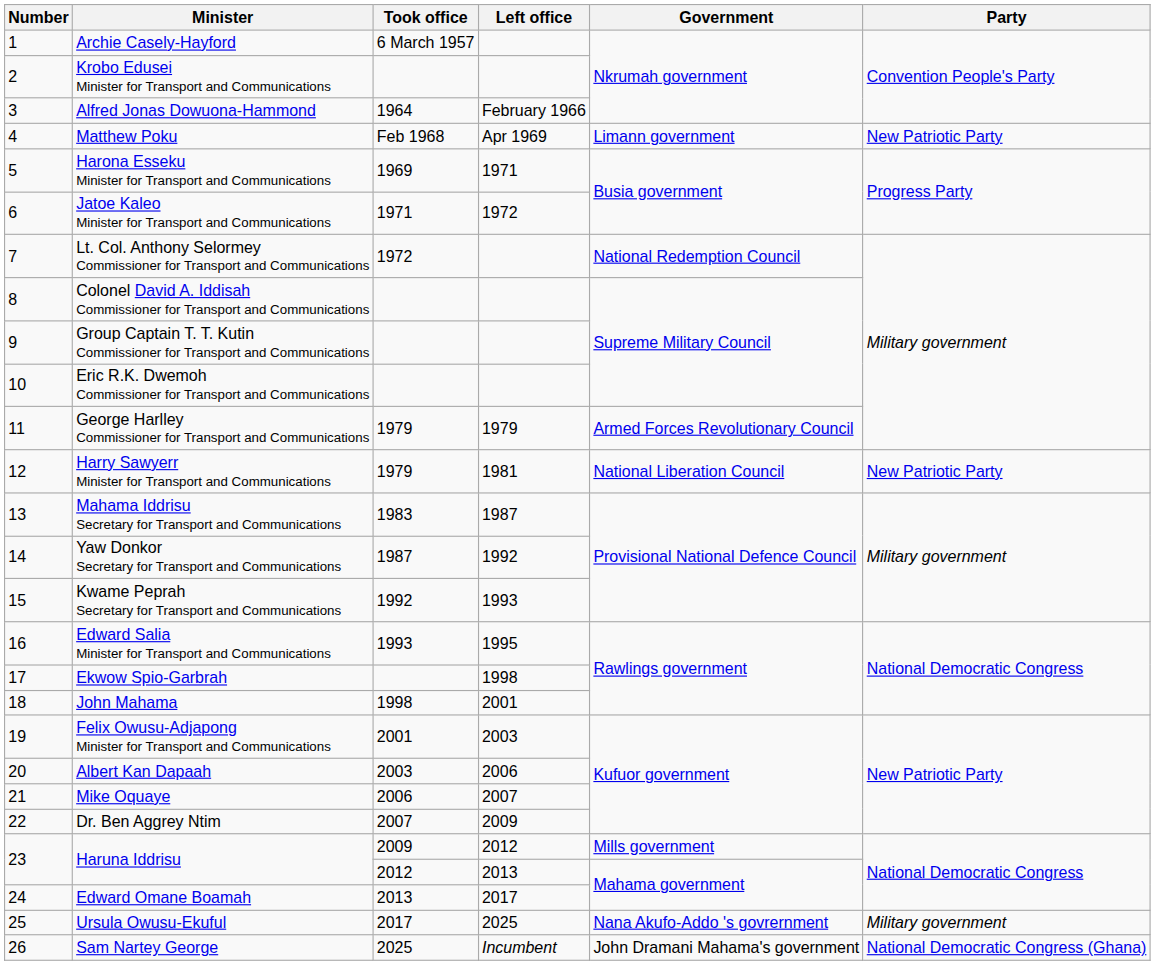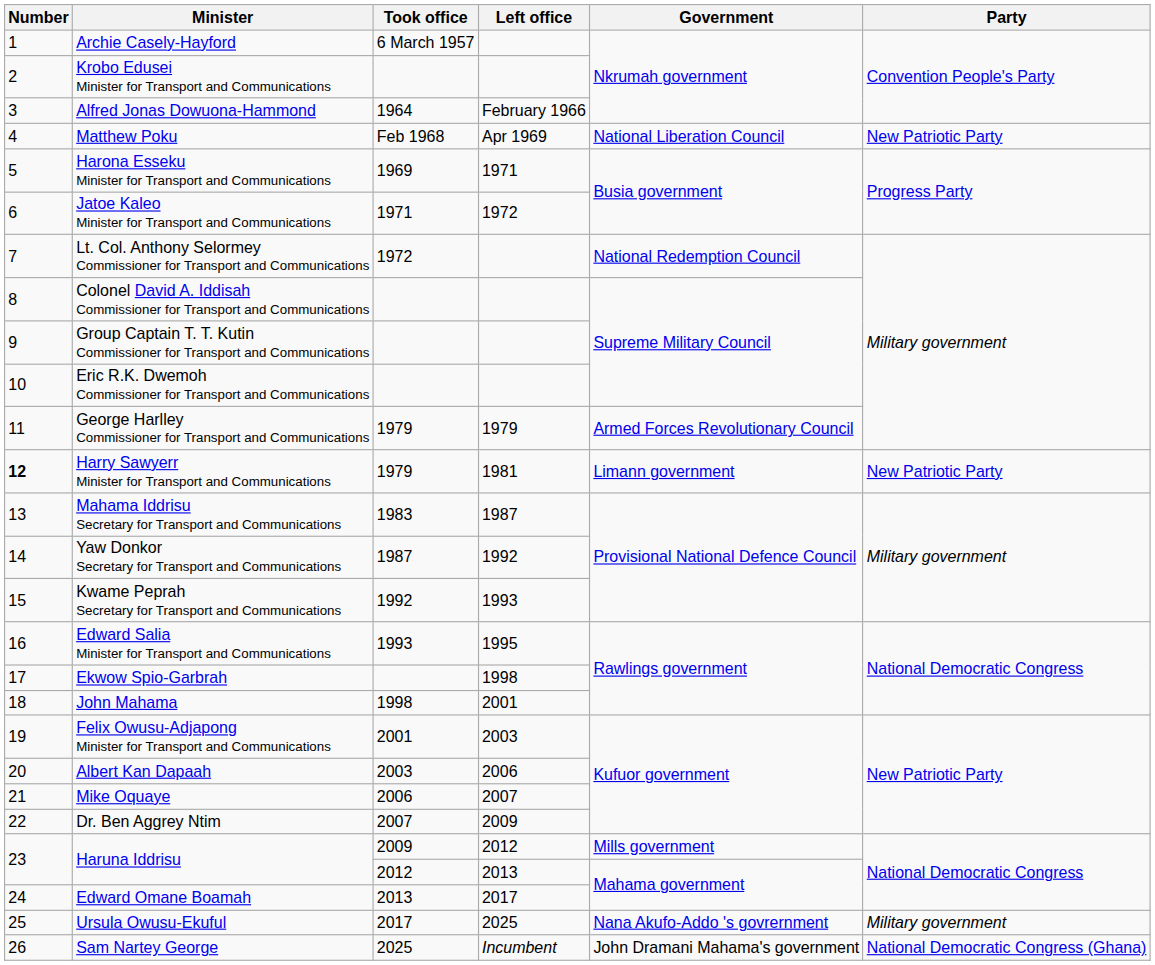Matthew Poku | Government: Limann government -> National Liberation Council
Harry Sawyerr Minister for Transport and Communications | Number: normal -> bold
Harry Sawyerr Minister for Transport and Communications | Government: National Liberation Council -> Limann government
